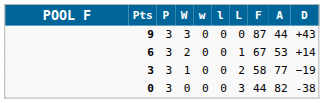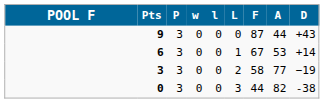- column: W | 3 | 2 | 1 | 0
